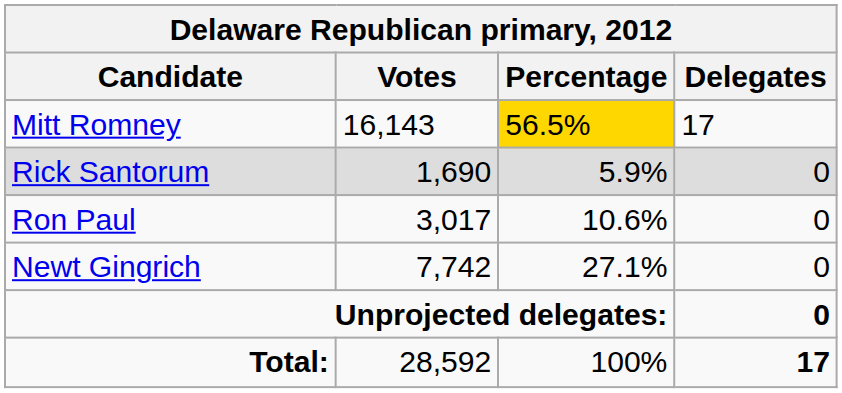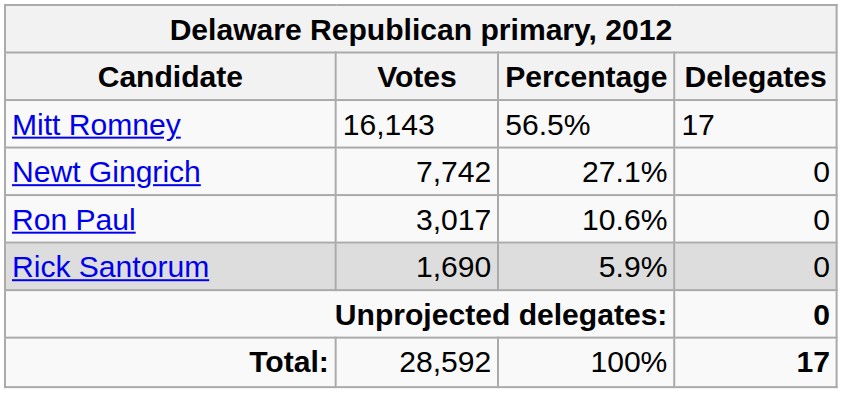Mitt Romney | Percentage: gold background -> no background
rows swapped: Newt Gingrich <-> Rick Santorum
